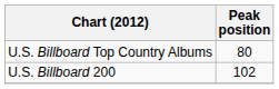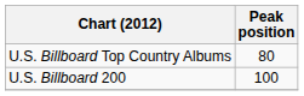U.S. Billboard 200 | Peak position: 102 -> 100
